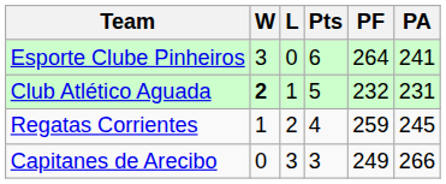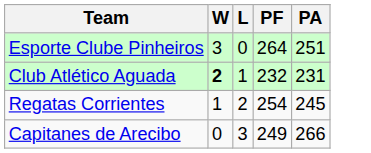- column: Pts | 6 | 5 | 4 | 3
Esporte Clube Pinheiros | PA: 241 -> 251
Regatas Corrientes | PF: 259 -> 254
